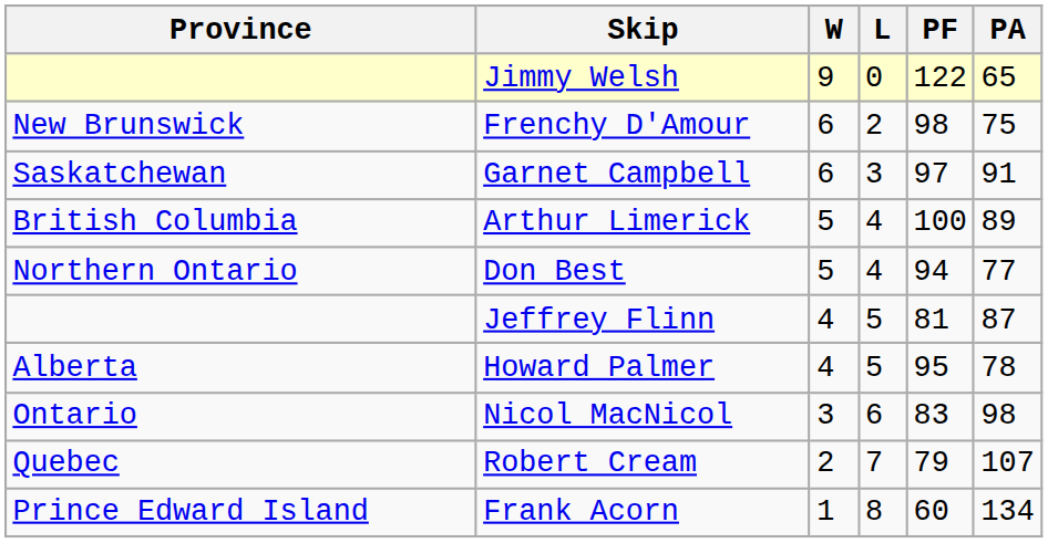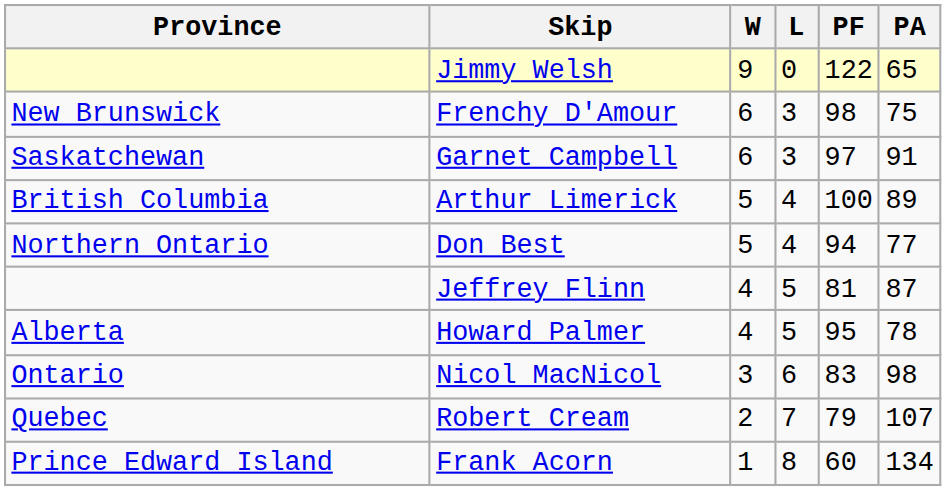Frenchy D'Amour | L: 2 -> 3
